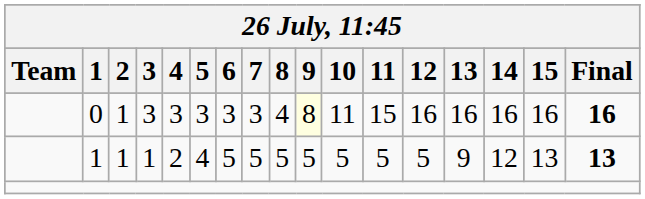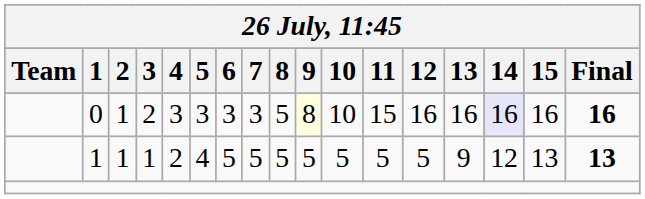0 | 3: 3 -> 2
0 | 8: 4 -> 5
0 | 10: 11 -> 10
0 | 14: no background -> lavender background
